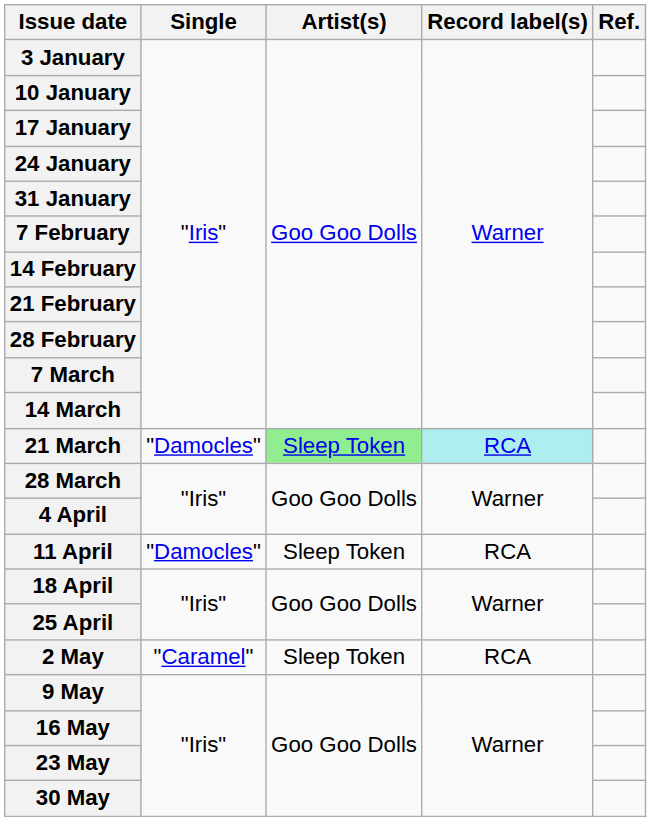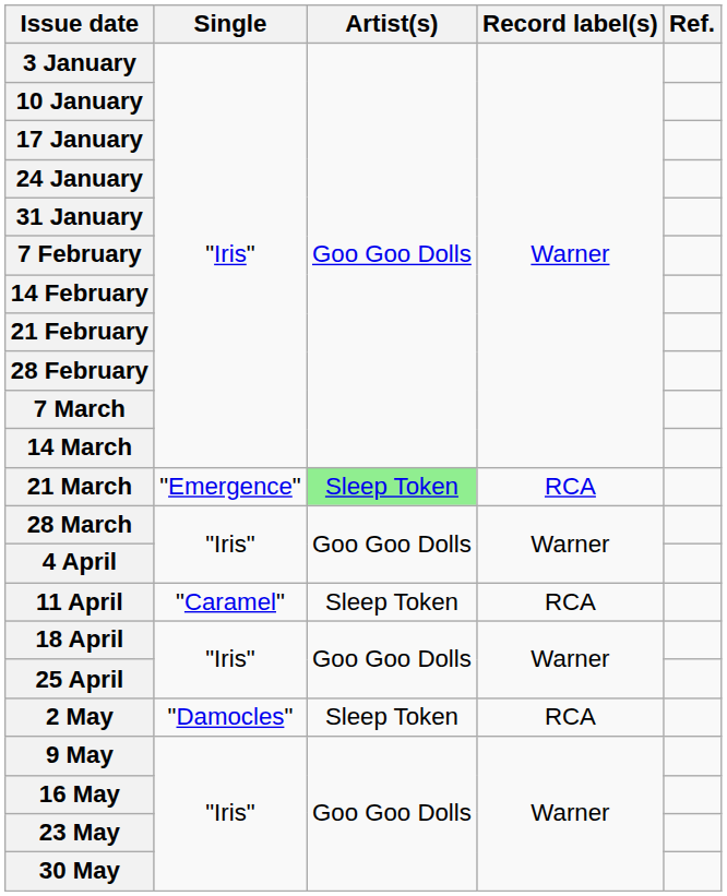21 March | Single: "Damocles" -> "Emergence"
21 March | Record label(s): paleturquoise background -> no background
11 April | Single: "Damocles" -> "Caramel"
2 May | Single: "Caramel" -> "Damocles"
